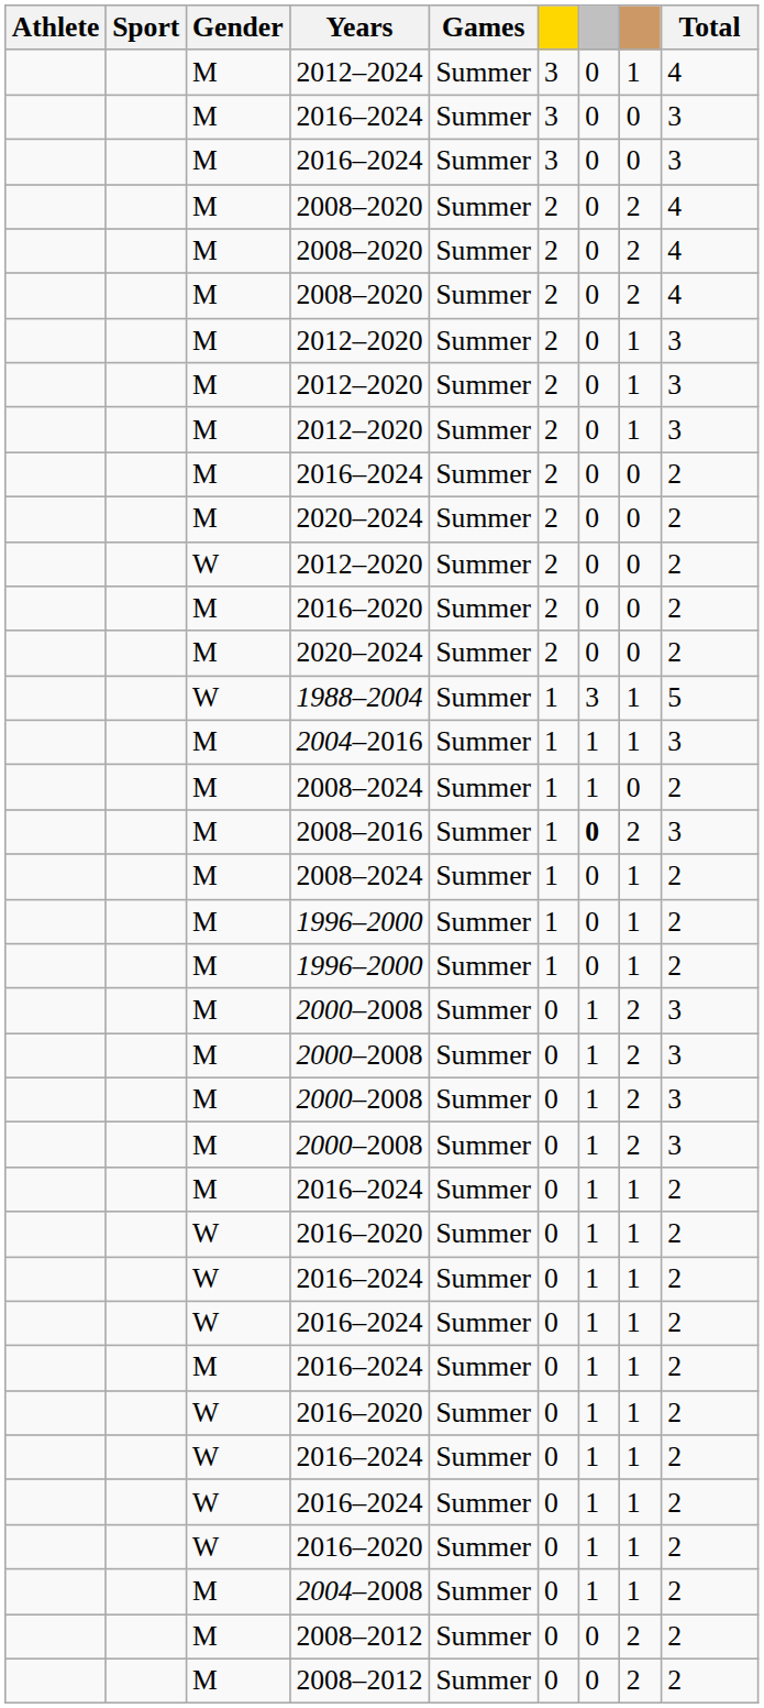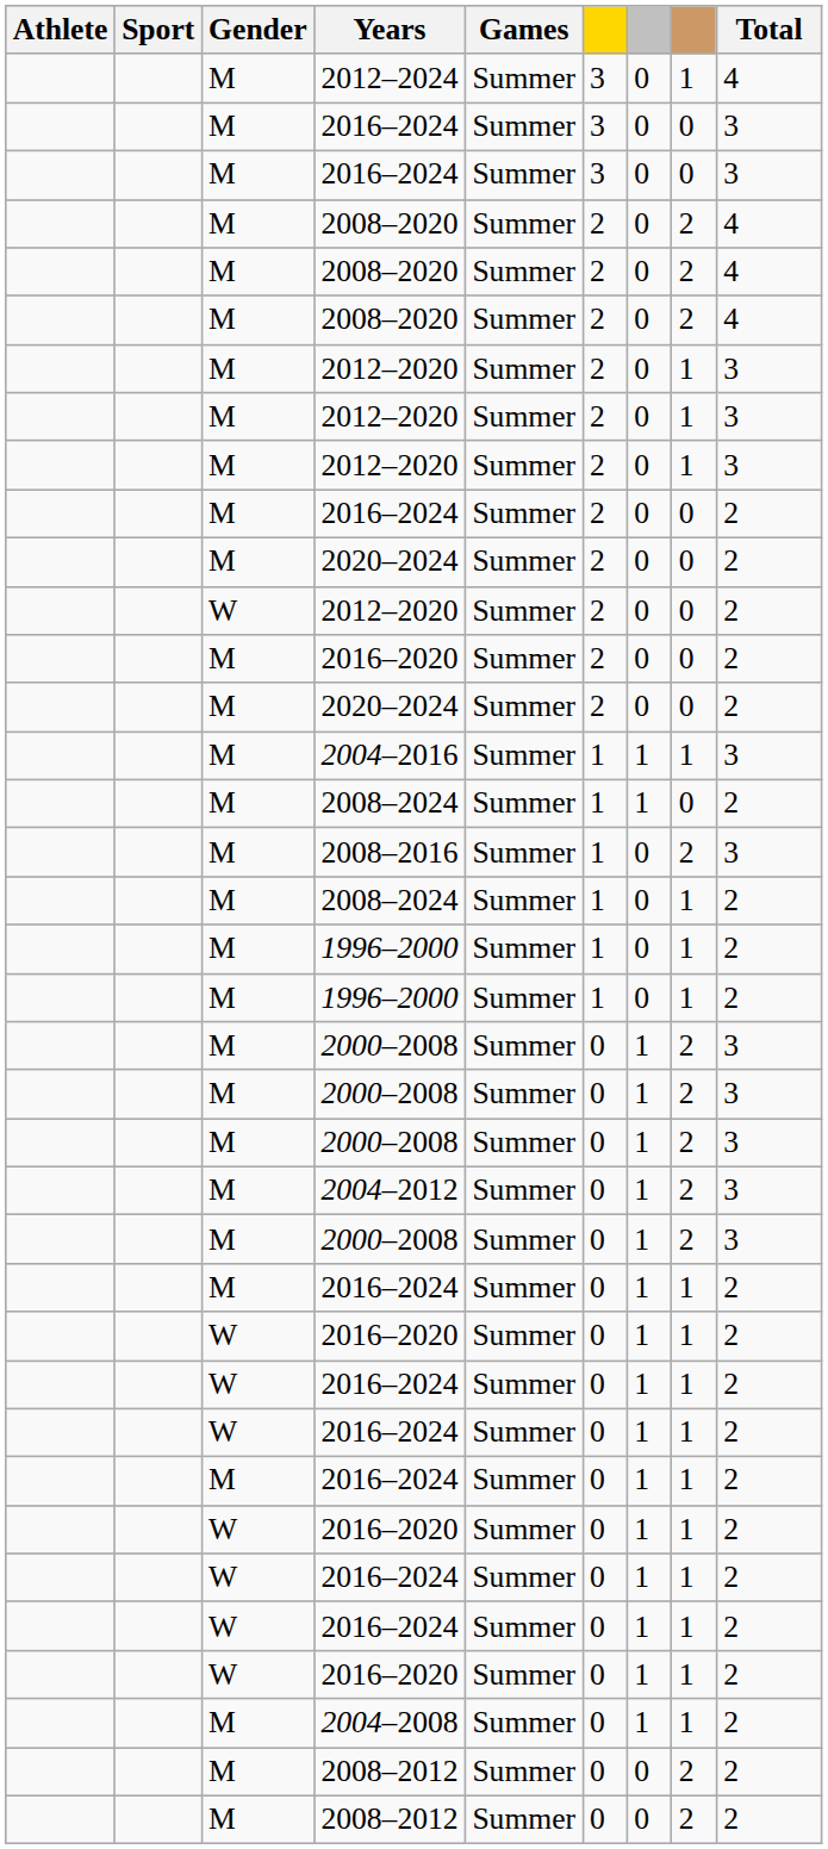- row: W | 1988–2004 | Summer | 1 | 3 | 1 | 5
2008–2016 | column 7: bold -> normal
+ row: M | 2004–2012 | Summer | 0 | 1 | 2 | 3
